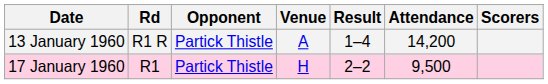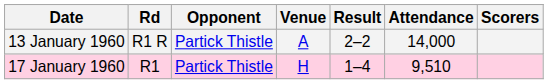13 January 1960 | Result: 1–4 -> 2–2
13 January 1960 | Attendance: 14,200 -> 14,000
17 January 1960 | Result: 2–2 -> 1–4
17 January 1960 | Attendance: 9,500 -> 9,510
